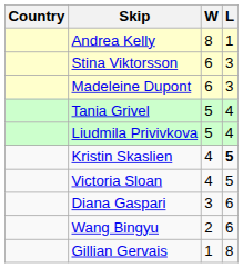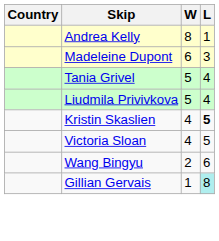- row: Stina Viktorsson | 6 | 3
- row: Diana Gaspari | 3 | 6
Gillian Gervais | L: no background -> paleturquoise background
